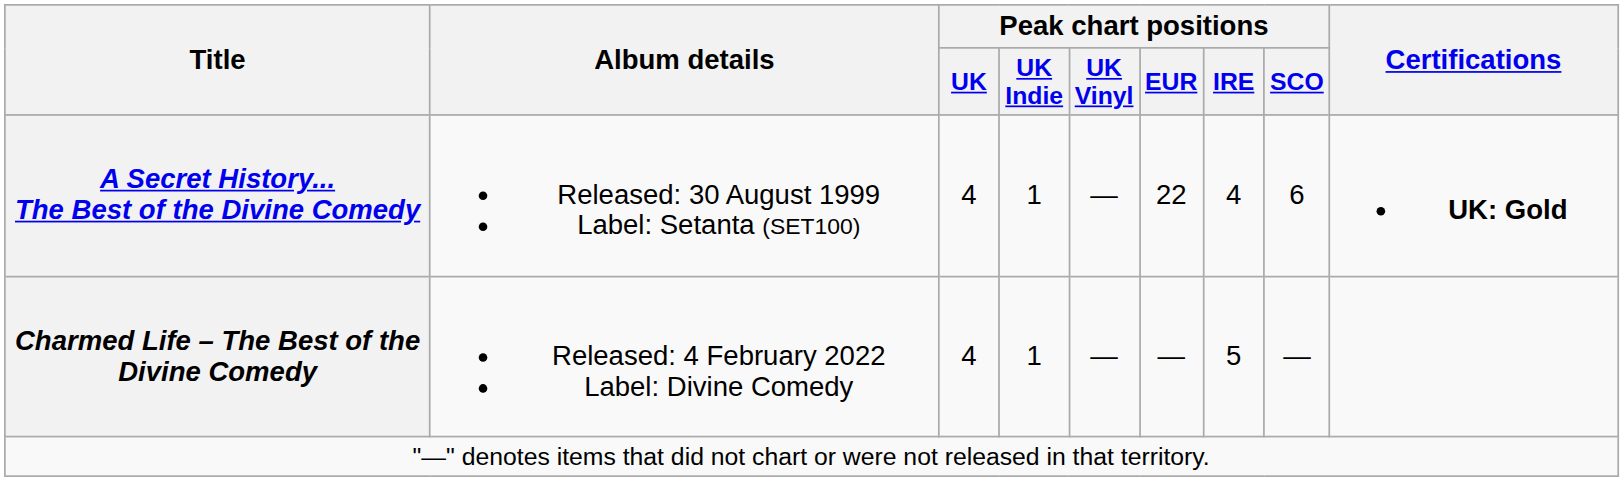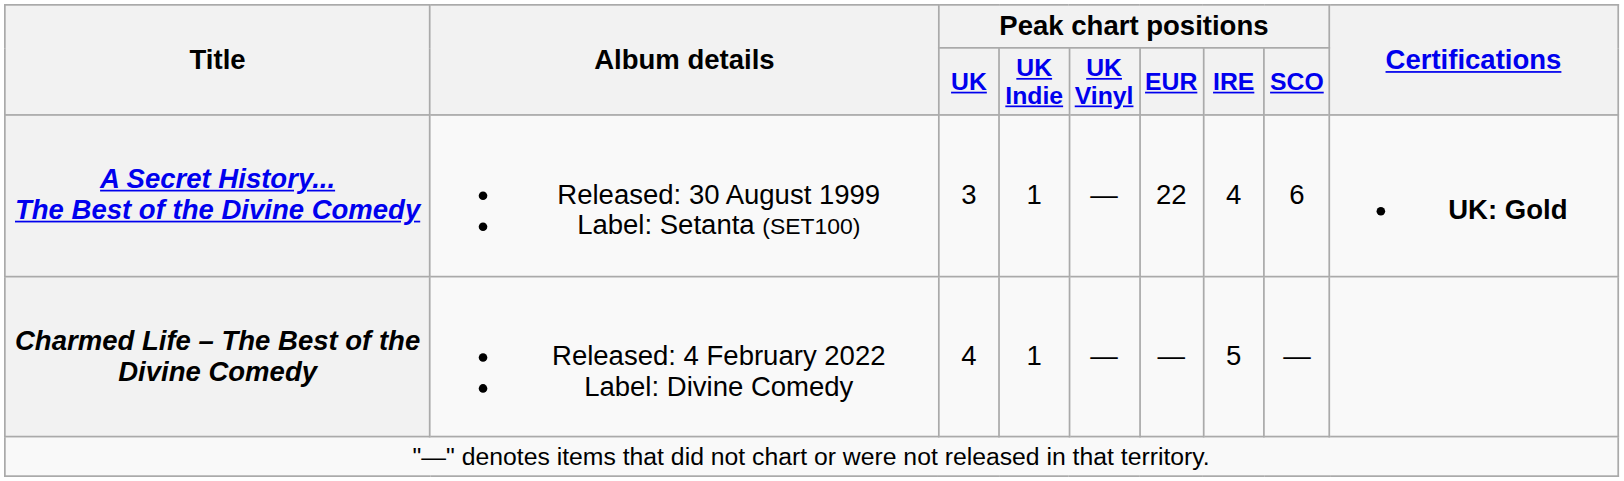A Secret History... The Best of the Divine Comedy | Peak chart positions / UK: 4 -> 3
